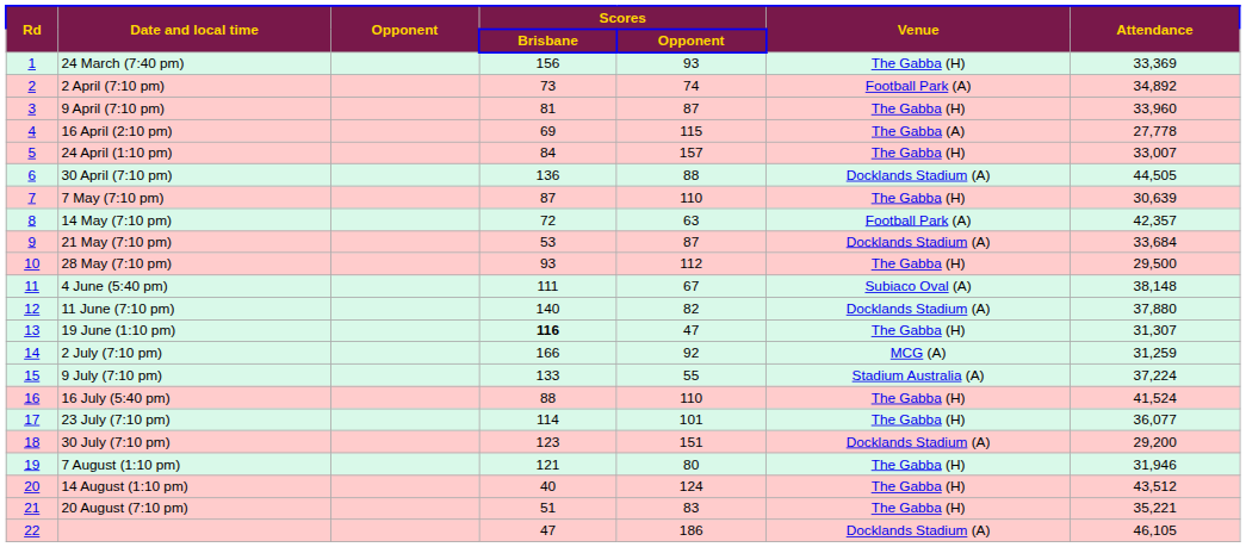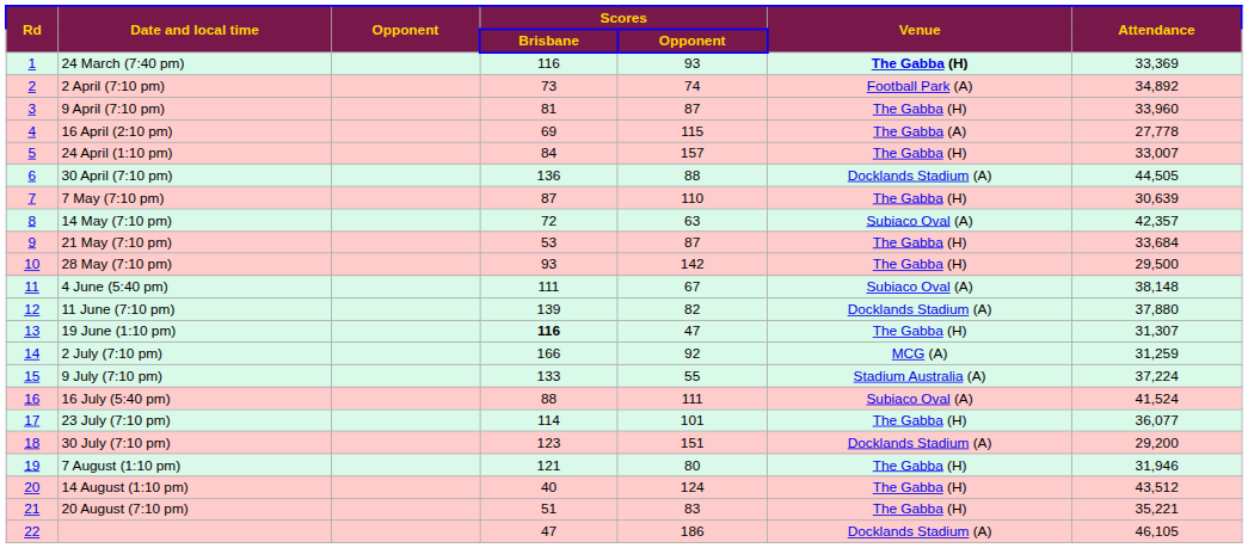24 March (7:40 pm) | Scores / Brisbane: 156 -> 116
24 March (7:40 pm) | Venue: normal -> bold
14 May (7:10 pm) | Venue: Football Park (A) -> Subiaco Oval (A)
21 May (7:10 pm) | Venue: Docklands Stadium (A) -> The Gabba (H)
28 May (7:10 pm) | Scores / Opponent: 112 -> 142
11 June (7:10 pm) | Scores / Brisbane: 140 -> 139
16 July (5:40 pm) | Scores / Opponent: 110 -> 111
16 July (5:40 pm) | Venue: The Gabba (H) -> Subiaco Oval (A)
